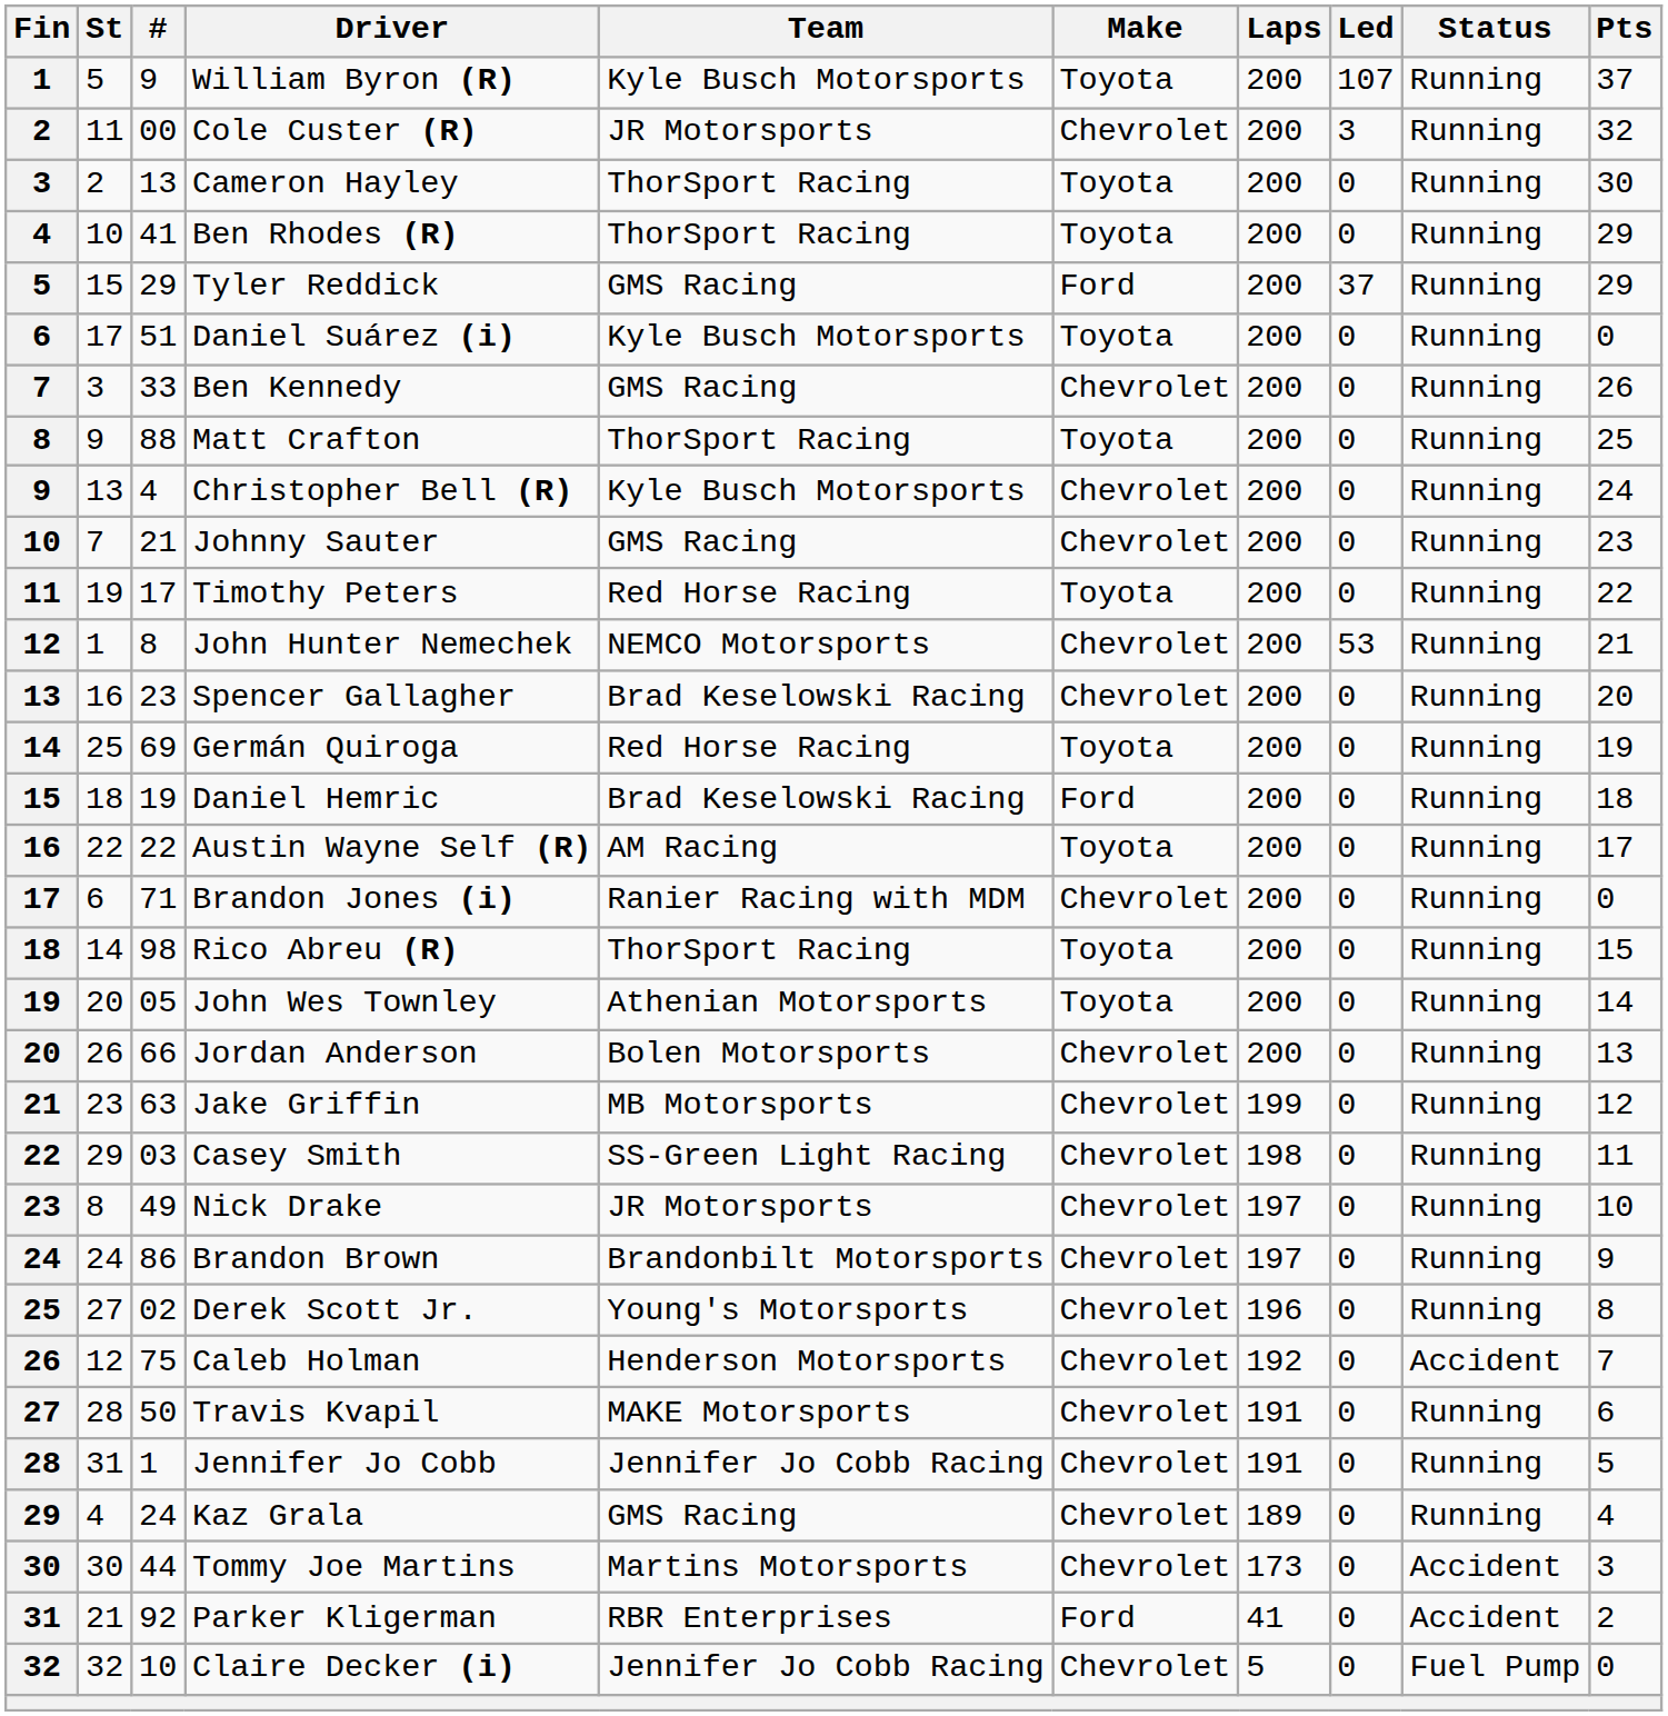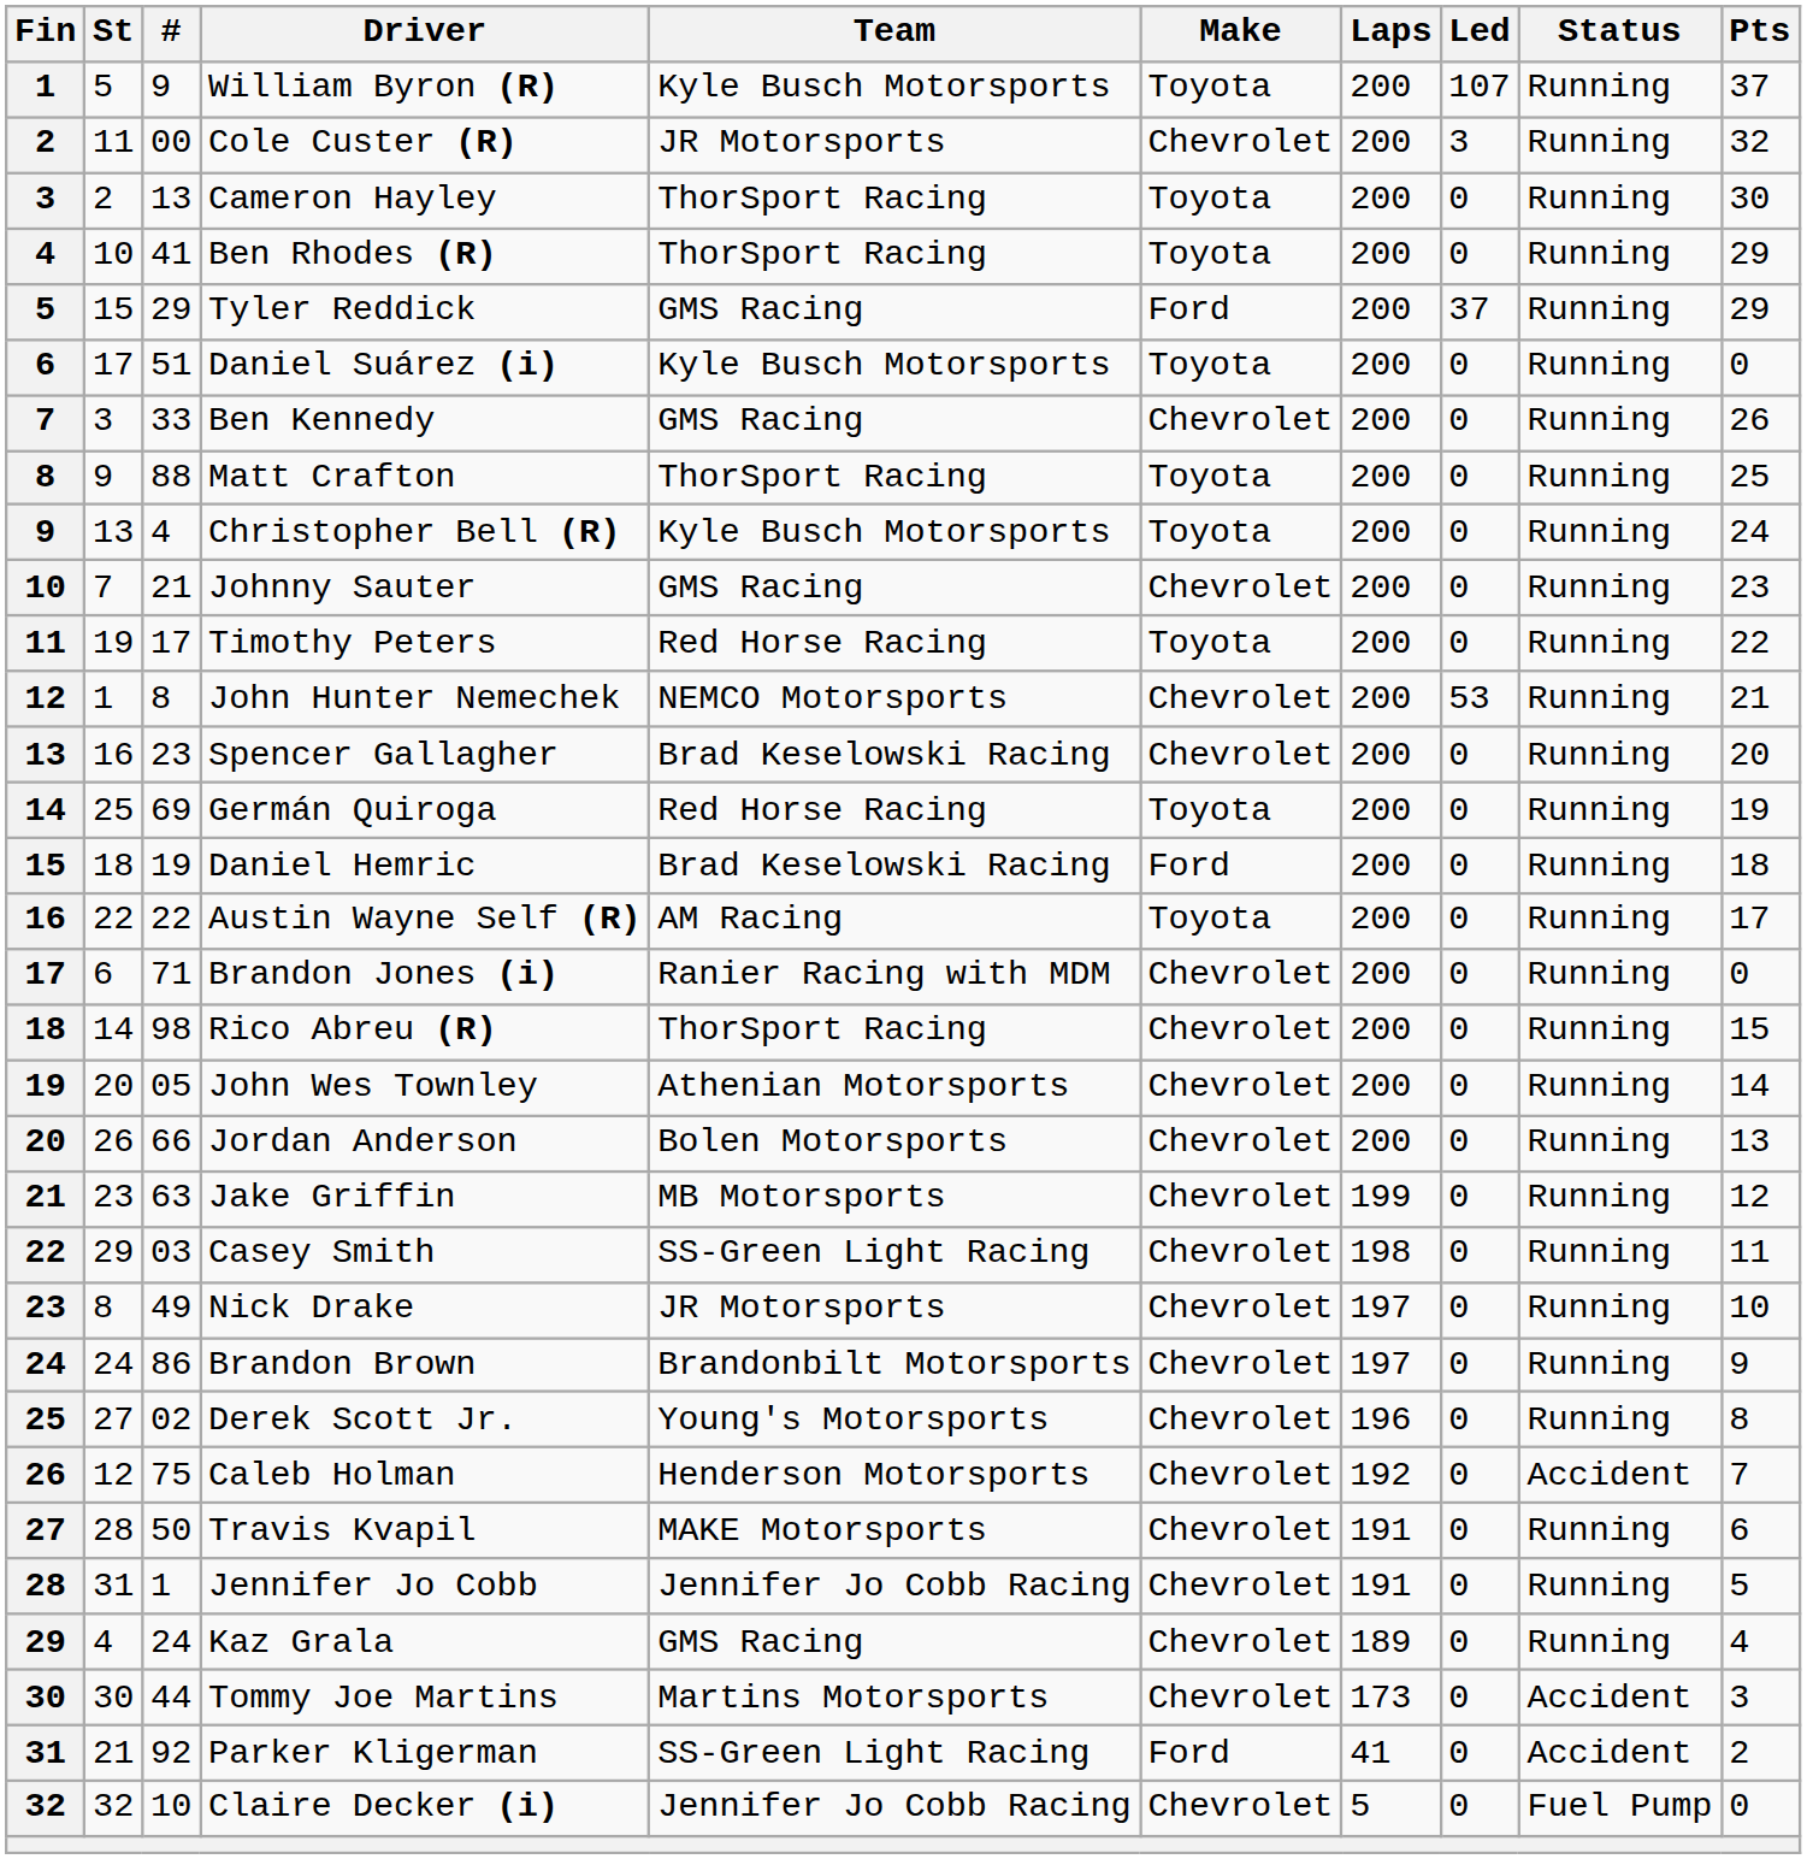Christopher Bell (R) | Make: Chevrolet -> Toyota
Rico Abreu (R) | Make: Toyota -> Chevrolet
John Wes Townley | Make: Toyota -> Chevrolet
Parker Kligerman | Team: RBR Enterprises -> SS-Green Light Racing
